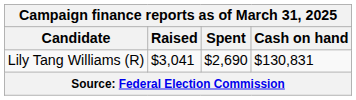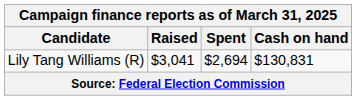Lily Tang Williams (R) | Spent: $2,690 -> $2,694
